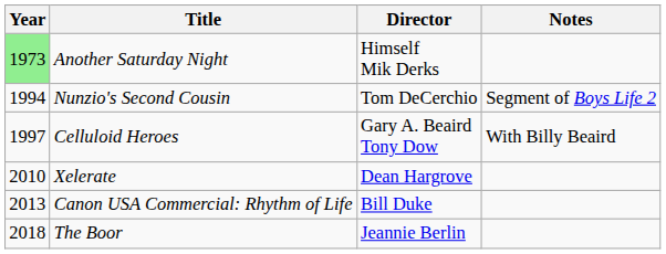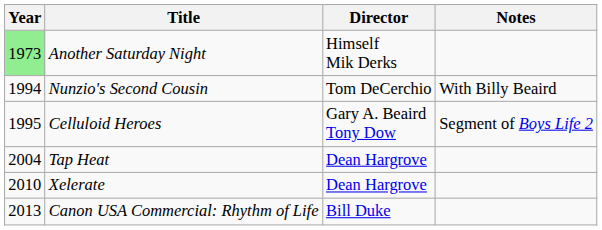Nunzio's Second Cousin | Notes: Segment of Boys Life 2 -> With Billy Beaird
Celluloid Heroes | Year: 1997 -> 1995
Celluloid Heroes | Notes: With Billy Beaird -> Segment of Boys Life 2
+ row: 2004 | Tap Heat | Dean Hargrove
- row: 2018 | The Boor | Jeannie Berlin
